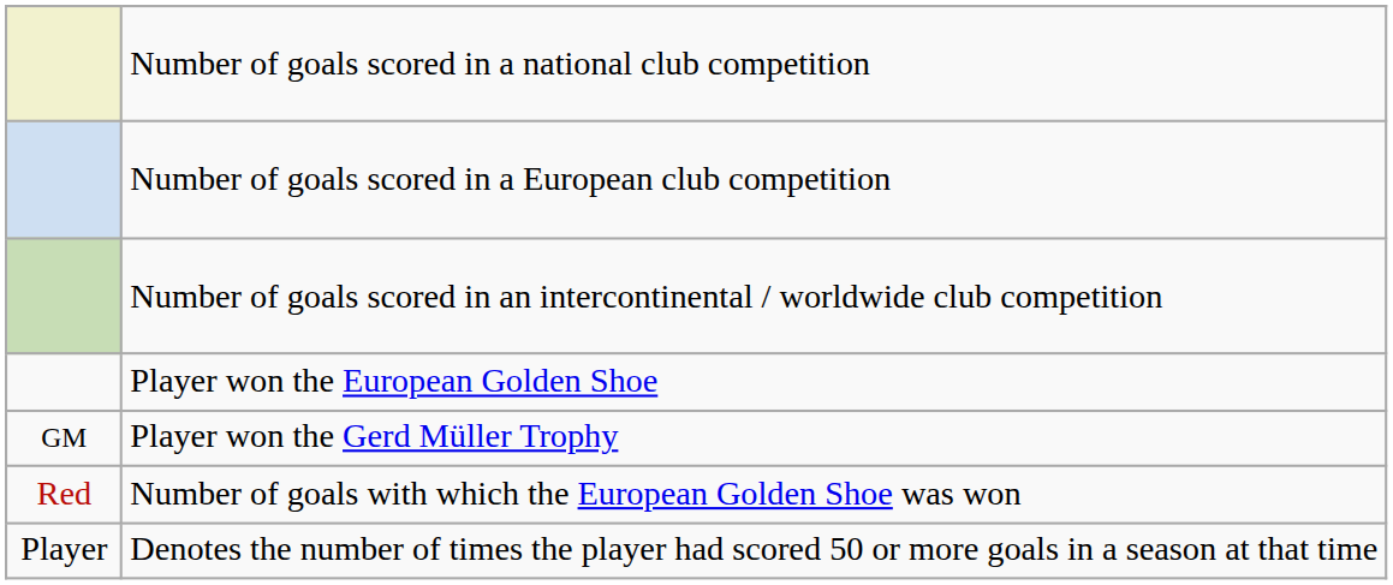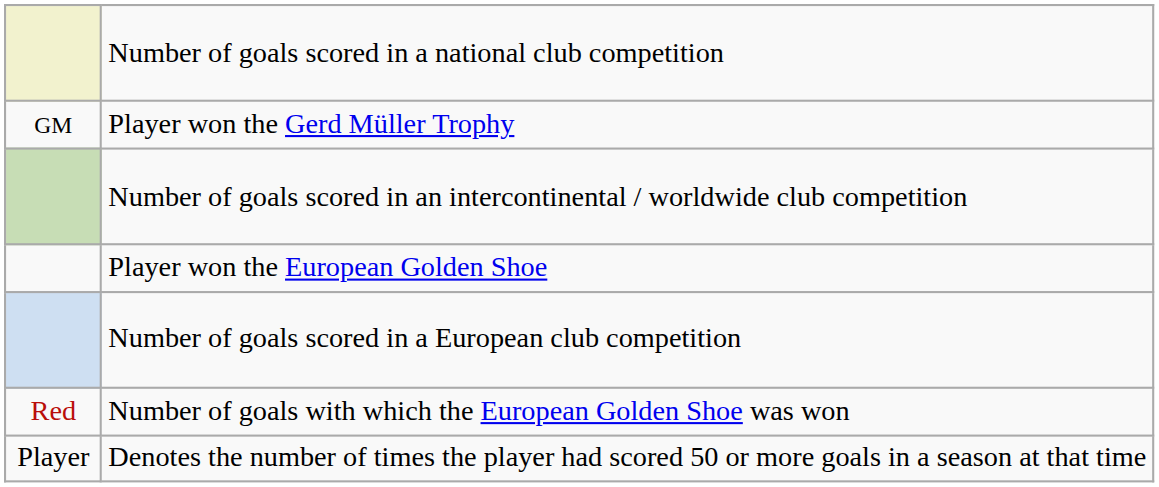rows swapped: Number of goals scored in a European club competition <-> Player won the Gerd Müller Trophy
